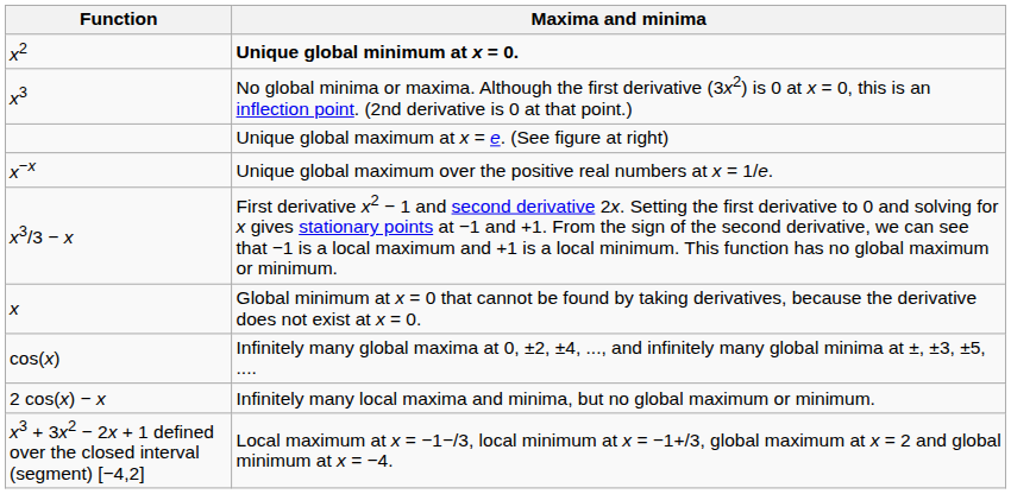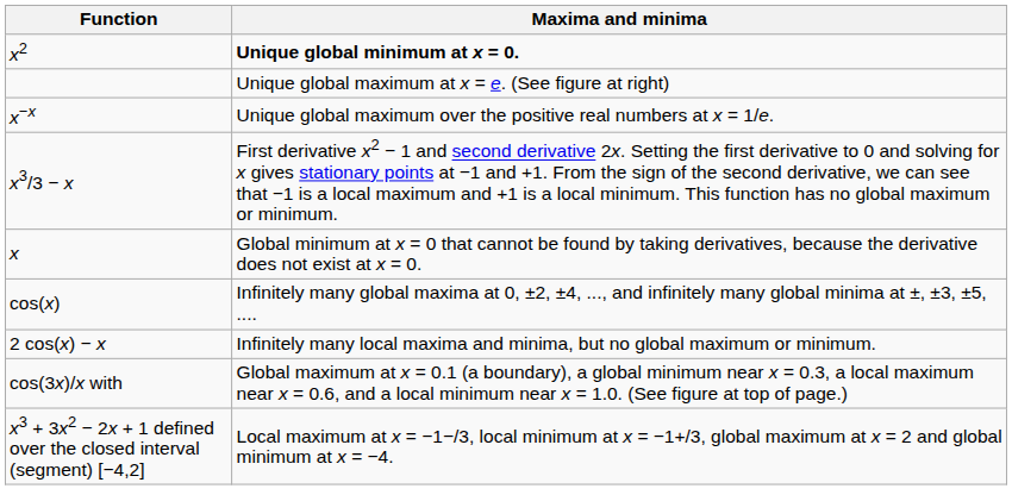- row: x3 | No global minima or maxima. Although the first derivative (3x2) is 0 at x = 0, this is an inflection point. (2nd derivative is 0 at that point.)
+ row: cos(3x)/x with | Global maximum at x = 0.1 (a boundary), a global minimum near x = 0.3, a local maximum near x = 0.6, and a local minimum near x = 1.0. (See figure at top of page.)
